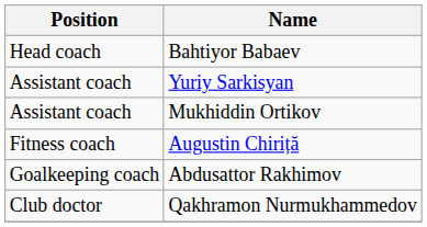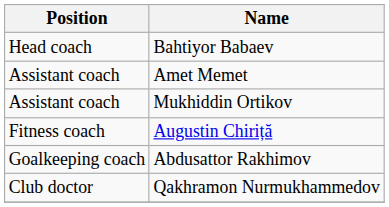- row: Assistant coach | Yuriy Sarkisyan
+ row: Assistant coach | Amet Memet
